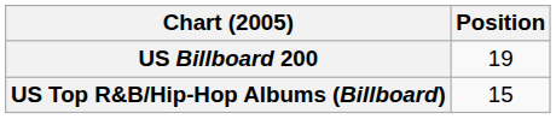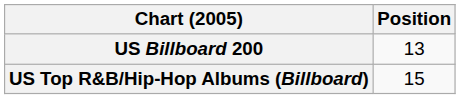US Billboard 200 | Position: 19 -> 13
